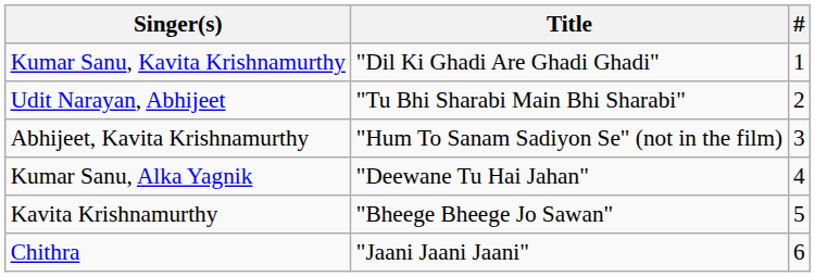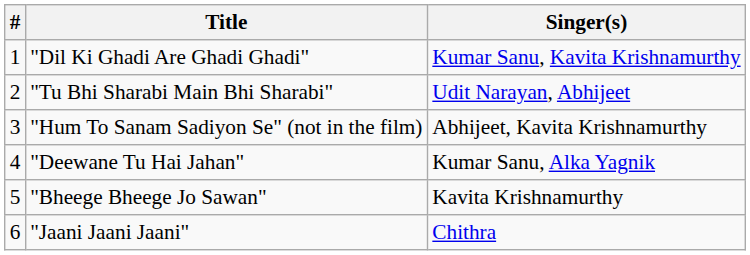columns swapped: # <-> Singer(s)
